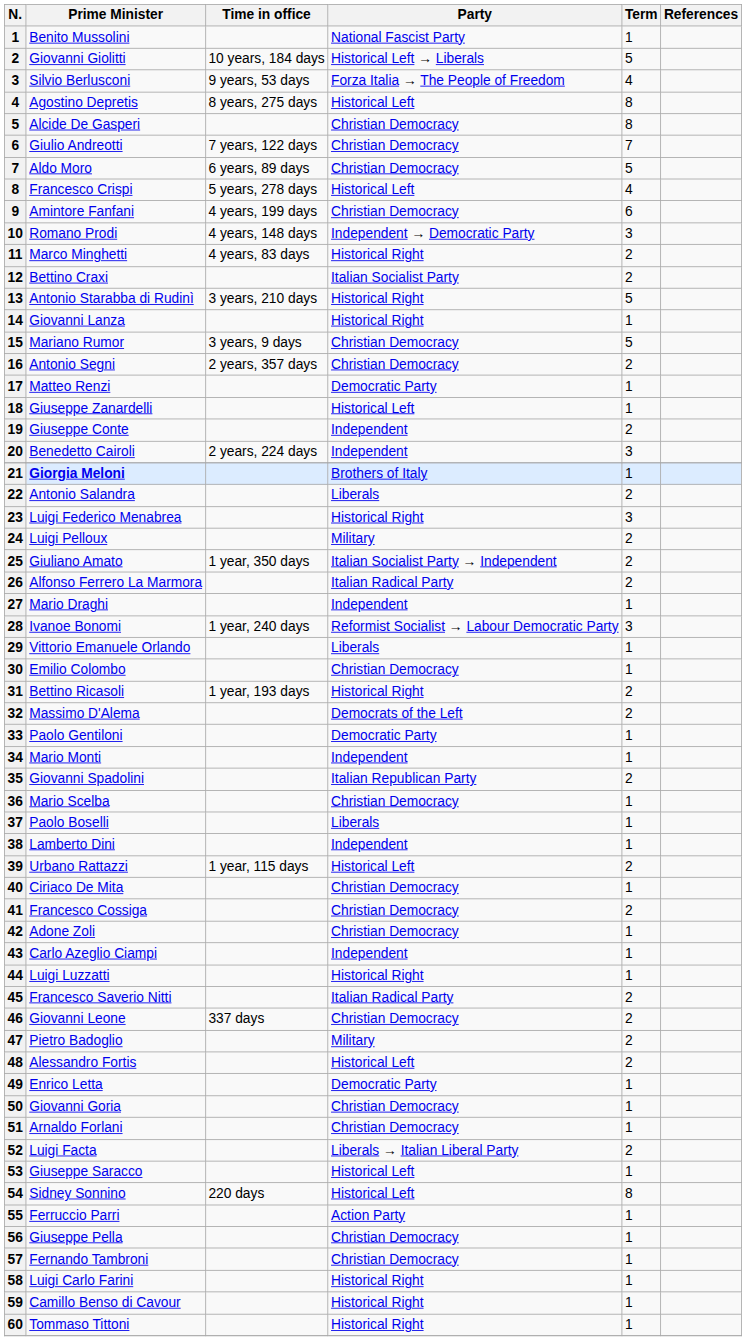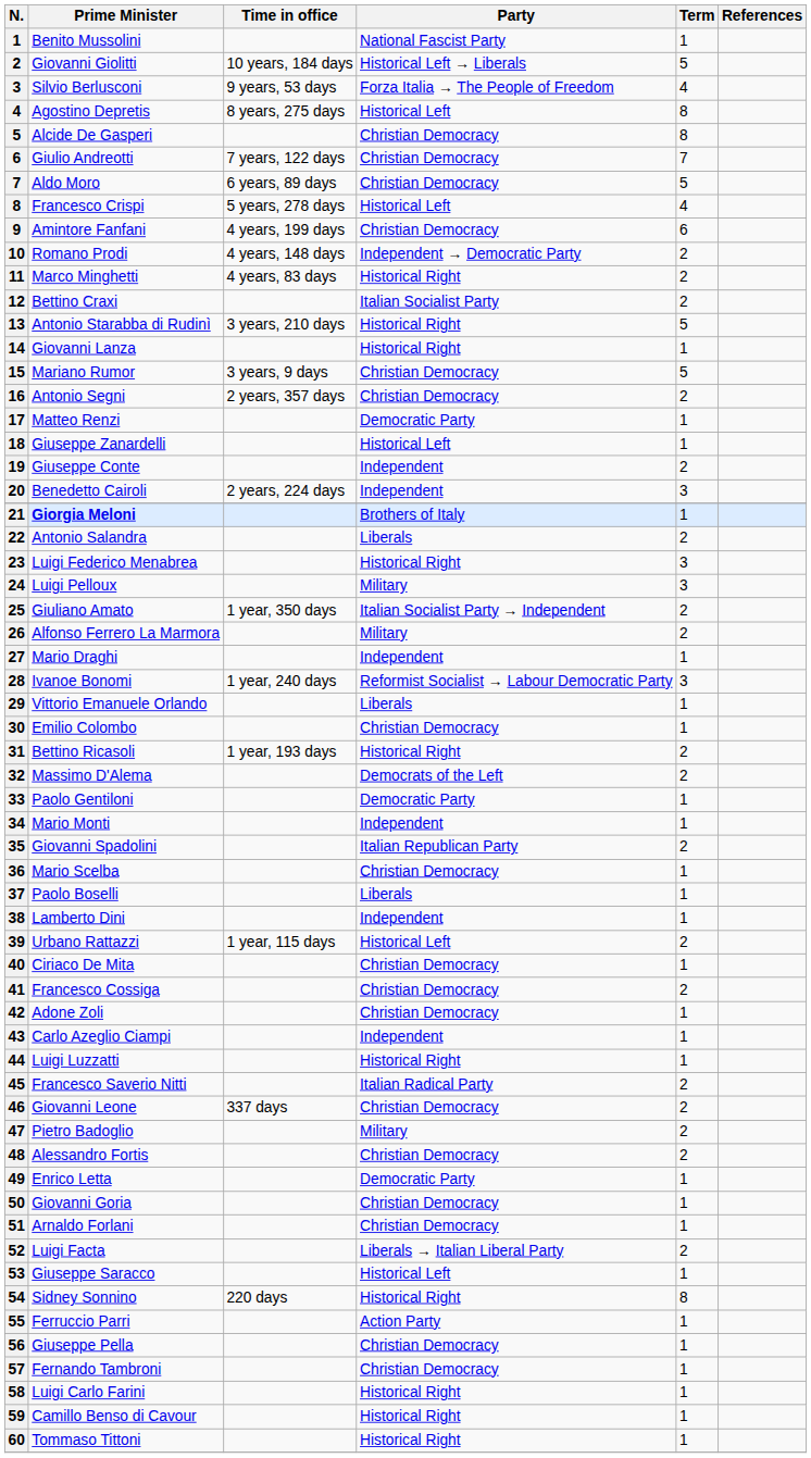Romano Prodi | Term: 3 -> 2
Luigi Pelloux | Term: 2 -> 3
Alfonso Ferrero La Marmora | Party: Italian Radical Party -> Military
Alessandro Fortis | Party: Historical Left -> Christian Democracy
Sidney Sonnino | Party: Historical Left -> Historical Right
